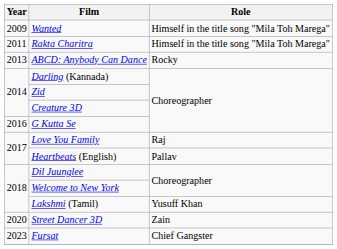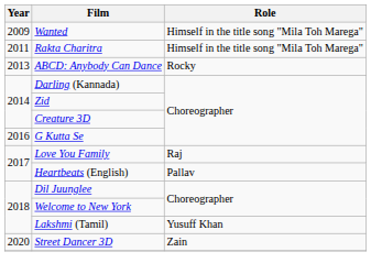- row: 2023 | Fursat | Chief Gangster
